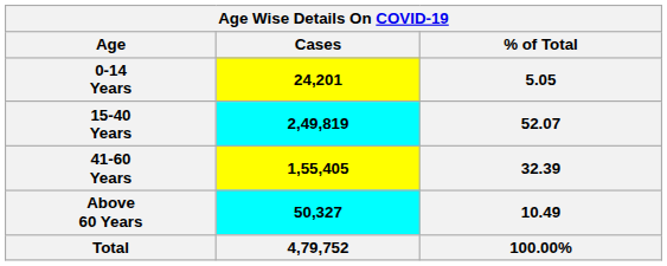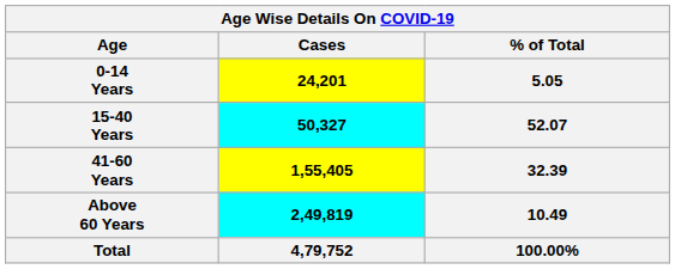15-40 Years | Cases: 2,49,819 -> 50,327
Above 60 Years | Cases: 50,327 -> 2,49,819
